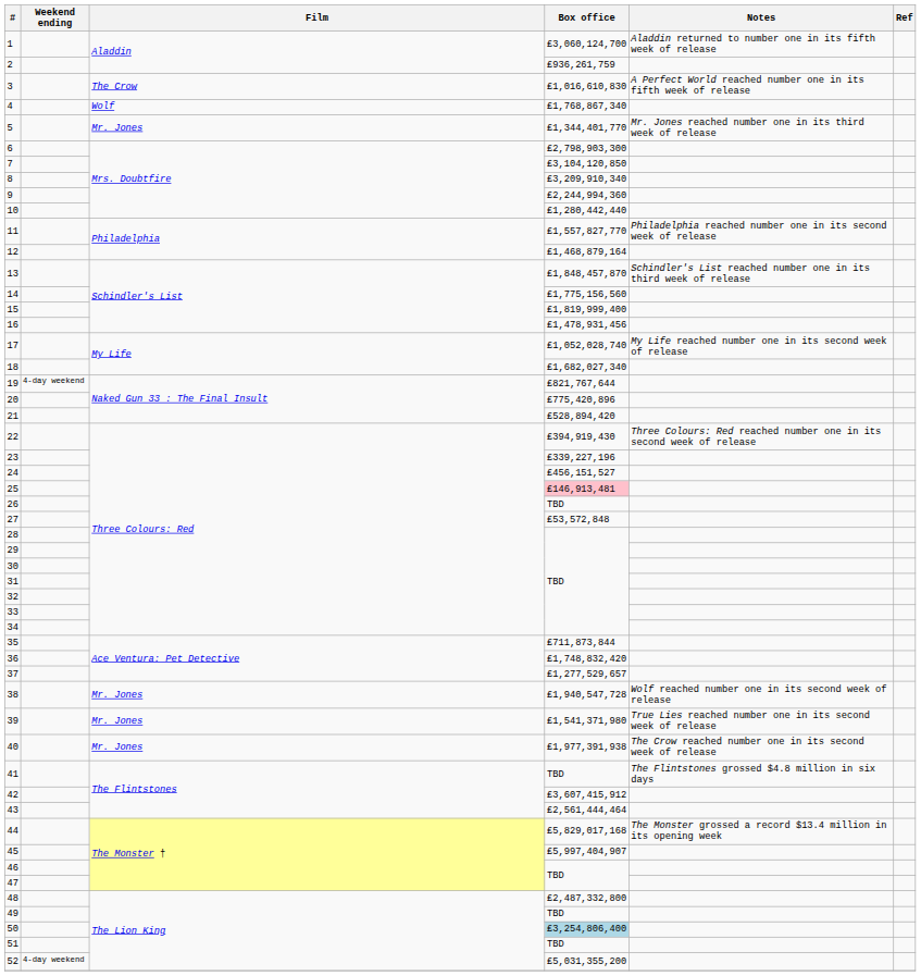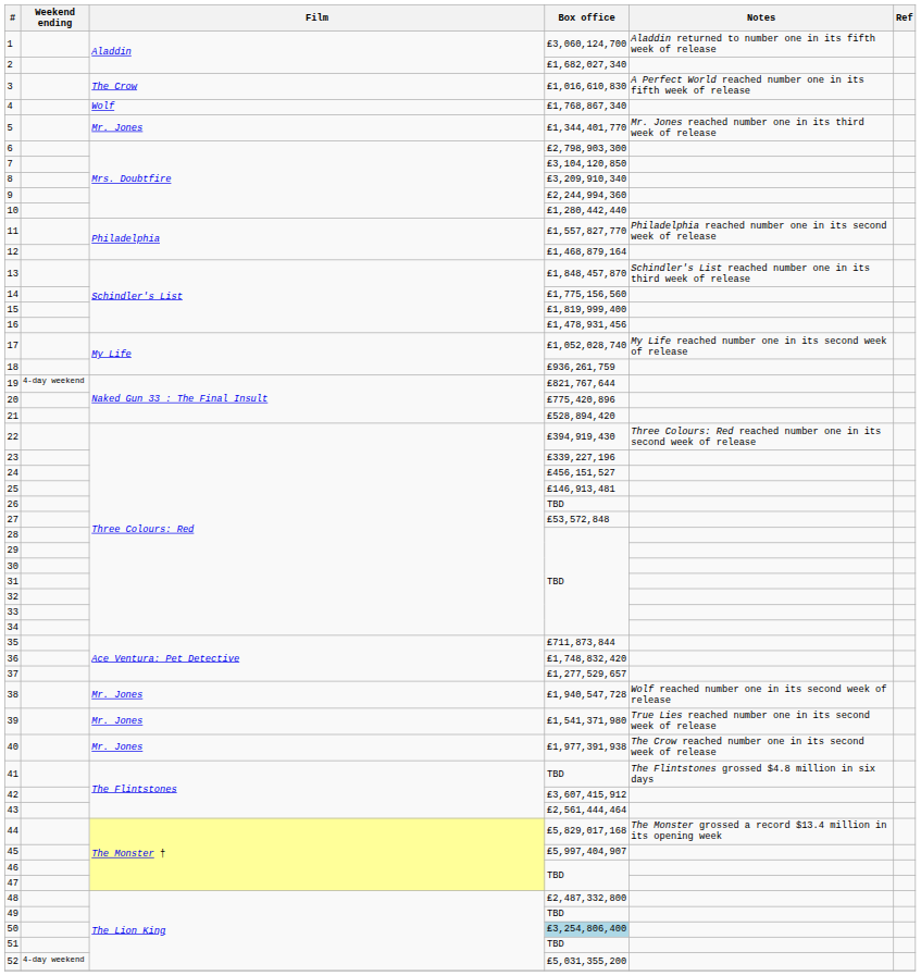2 | Box office: ₤936,261,759 -> ₤1,682,027,340
18 | Box office: ₤1,682,027,340 -> ₤936,261,759
25 | Box office: pink background -> no background
